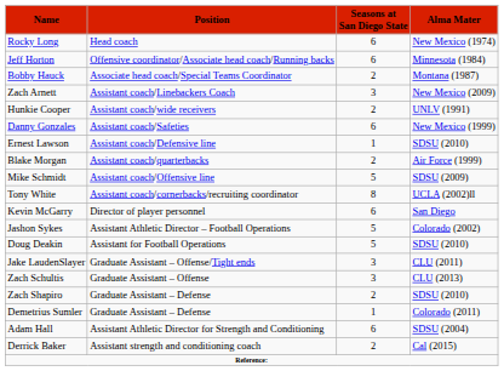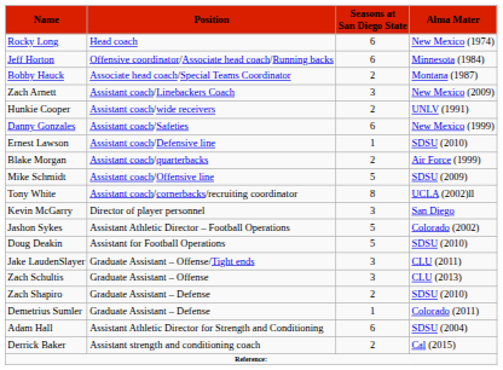Kevin McGarry | Seasons at San Diego State: 6 -> 3
